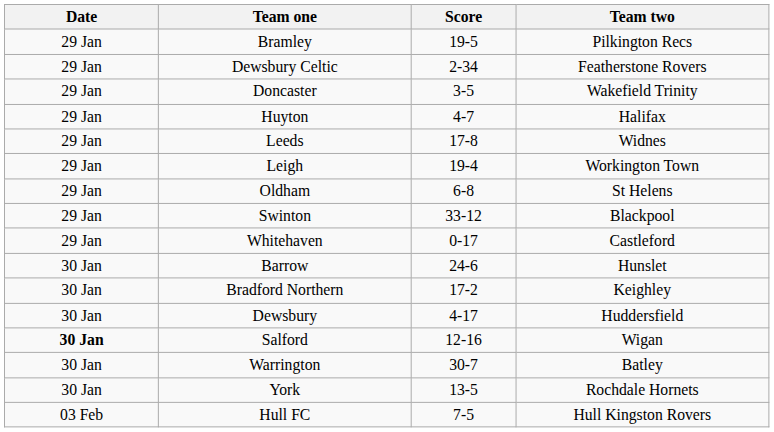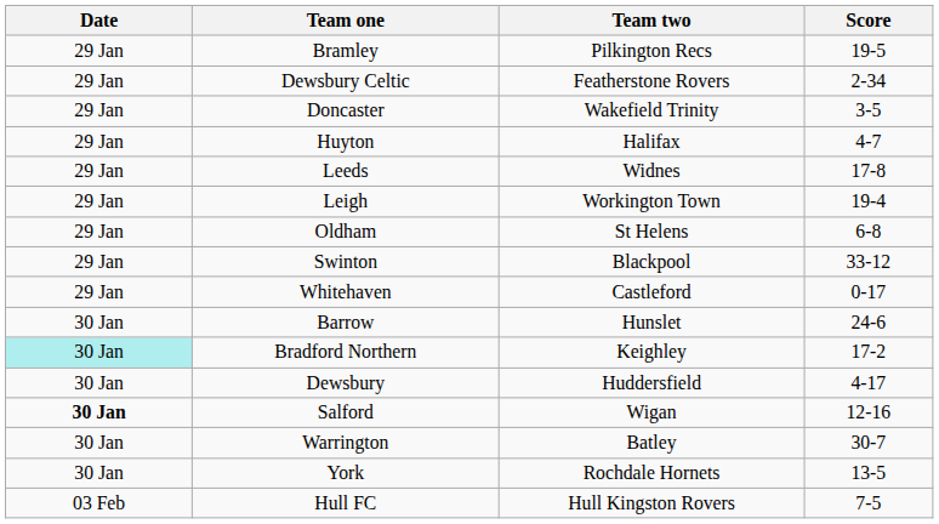columns swapped: Team two <-> Score
Bradford Northern | Date: no background -> paleturquoise background
